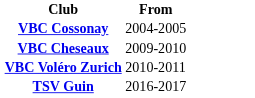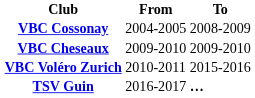+ column: To | 2008-2009 | 2009-2010 | 2015-2016 | …
